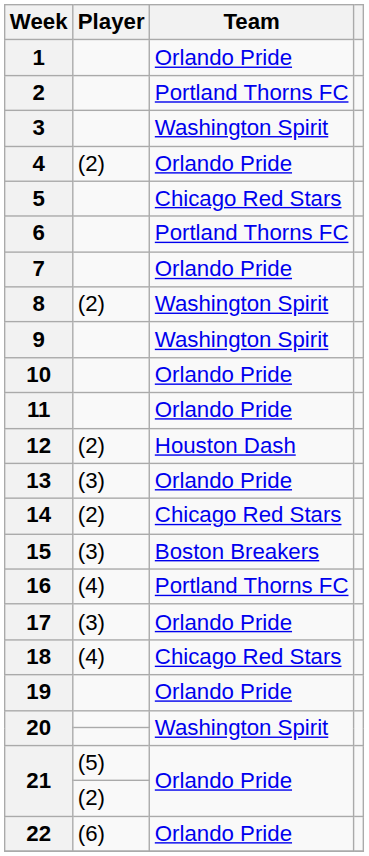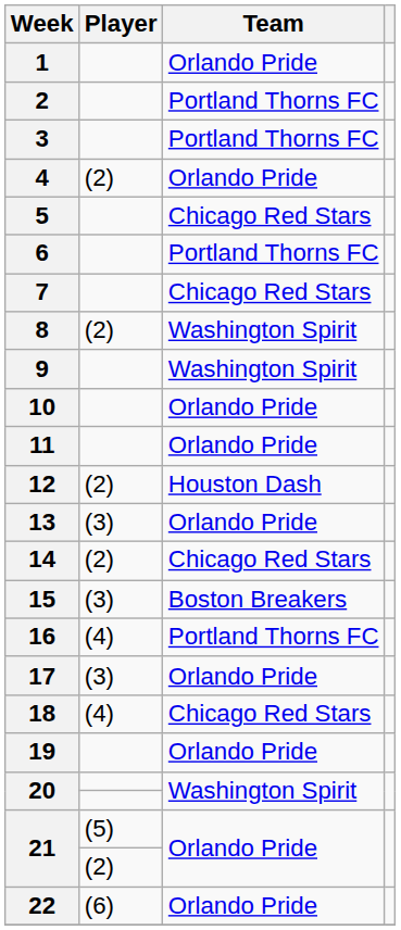3 | Team: Washington Spirit -> Portland Thorns FC
7 | Team: Orlando Pride -> Chicago Red Stars
